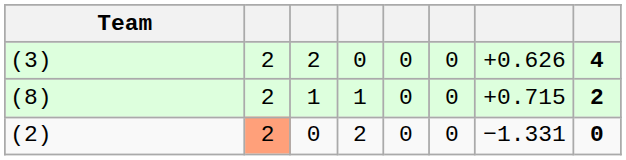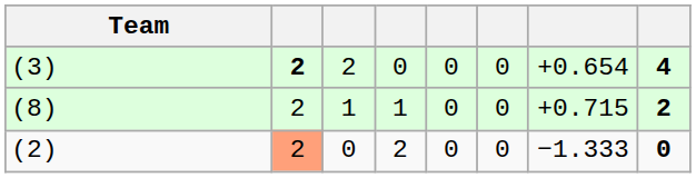(3) | column 2: normal -> bold
(3) | column 7: +0.626 -> +0.654
(2) | column 7: −1.331 -> −1.333
